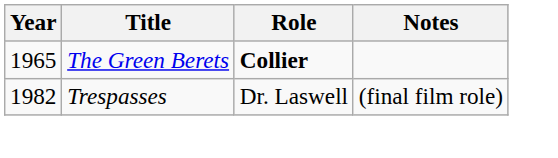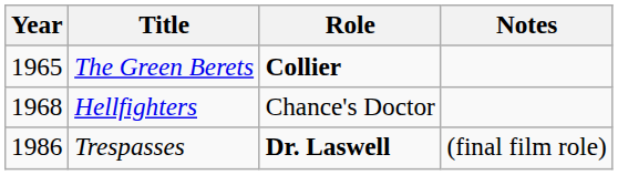+ row: 1968 | Hellfighters | Chance's Doctor
Trespasses | Year: 1982 -> 1986
Trespasses | Role: normal -> bold
